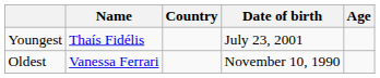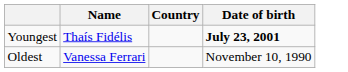- column: Age
Youngest | Date of birth: normal -> bold
